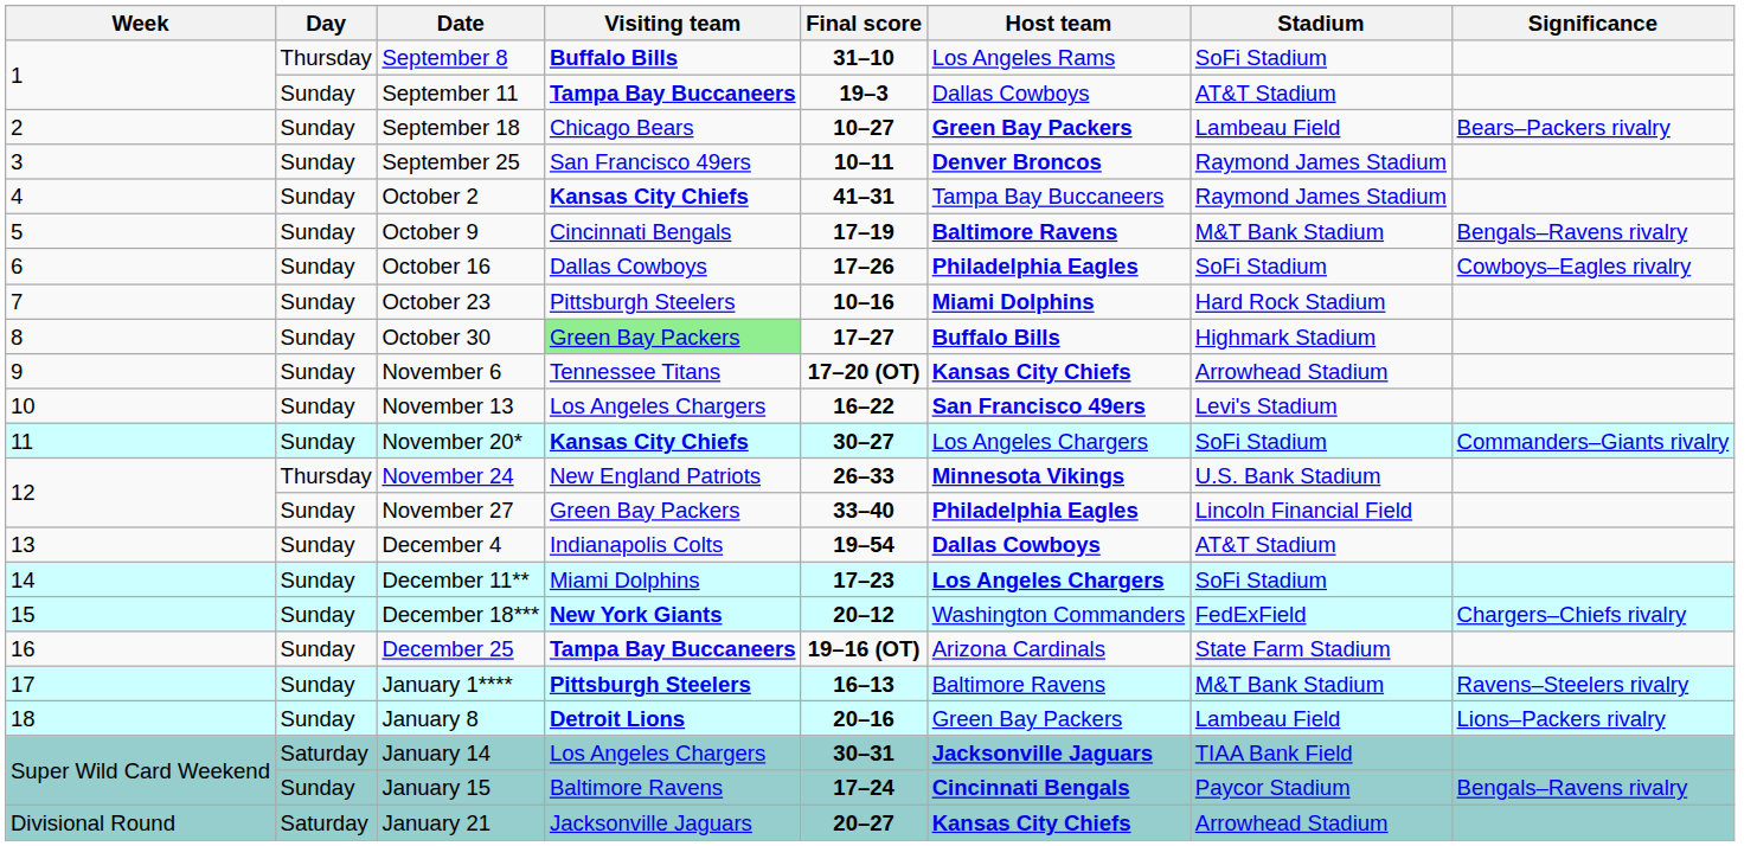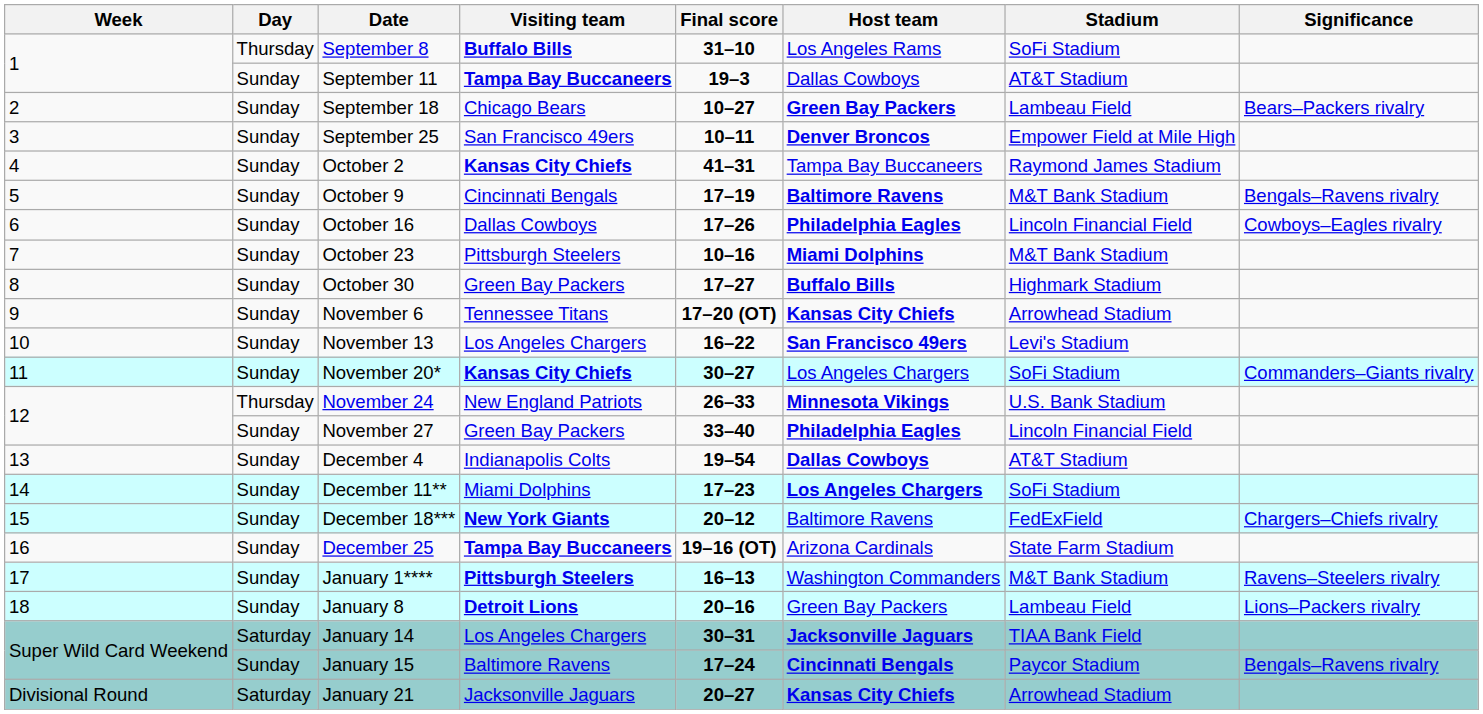September 25 | Stadium: Raymond James Stadium -> Empower Field at Mile High
October 16 | Stadium: SoFi Stadium -> Lincoln Financial Field
October 23 | Stadium: Hard Rock Stadium -> M&T Bank Stadium
October 30 | Visiting team: lightgreen background -> no background
December 18*** | Host team: Washington Commanders -> Baltimore Ravens
January 1**** | Host team: Baltimore Ravens -> Washington Commanders
